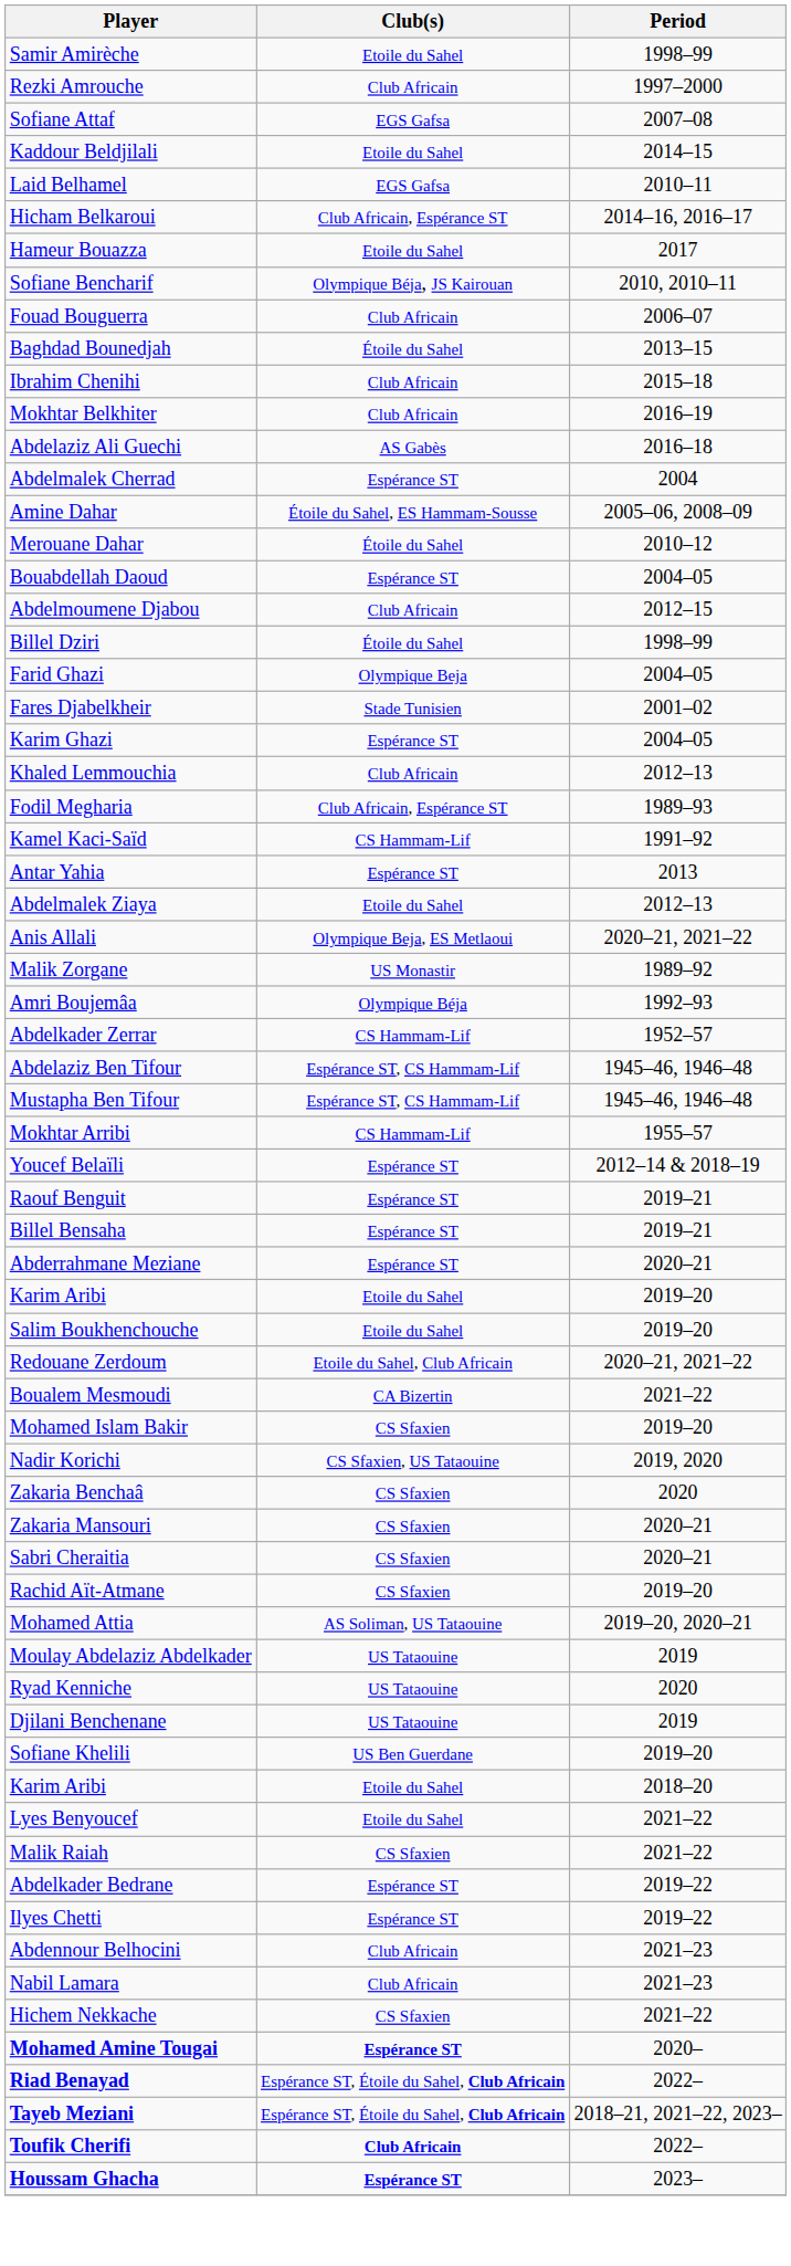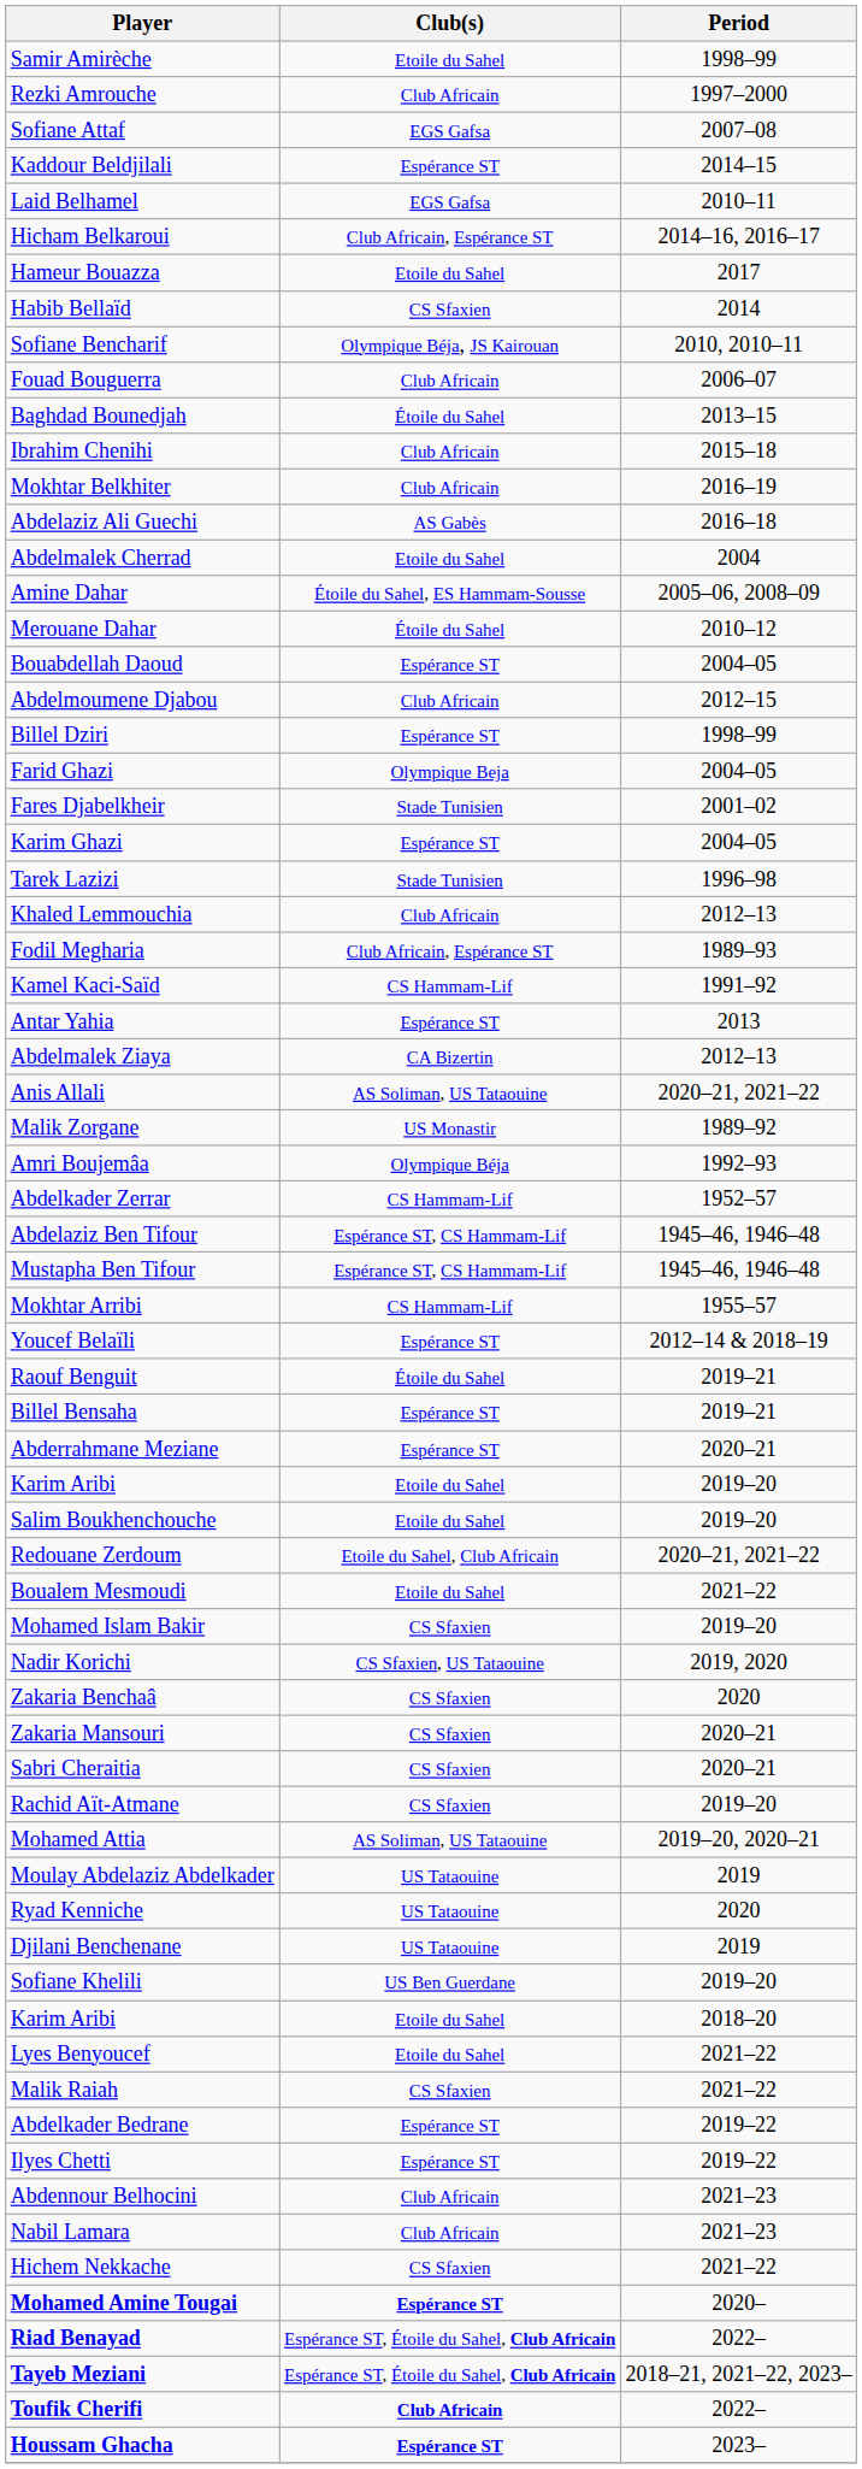Kaddour Beldjilali | Club(s): Etoile du Sahel -> Espérance ST
+ row: Habib Bellaïd | CS Sfaxien | 2014
Abdelmalek Cherrad | Club(s): Espérance ST -> Etoile du Sahel
Billel Dziri | Club(s): Étoile du Sahel -> Espérance ST
+ row: Tarek Lazizi | Stade Tunisien | 1996–98
Abdelmalek Ziaya | Club(s): Etoile du Sahel -> CA Bizertin
Anis Allali | Club(s): Olympique Beja, ES Metlaoui -> AS Soliman, US Tataouine
Raouf Benguit | Club(s): Espérance ST -> Étoile du Sahel
Boualem Mesmoudi | Club(s): CA Bizertin -> Etoile du Sahel
